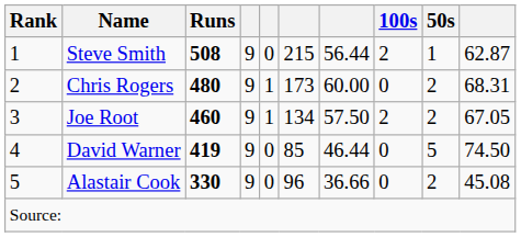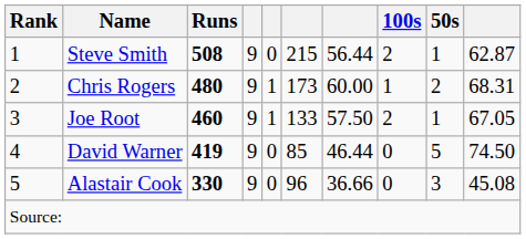Chris Rogers | 100s: 0 -> 1
Joe Root | column 6: 134 -> 133
Joe Root | 50s: 2 -> 1
Alastair Cook | 50s: 2 -> 3
